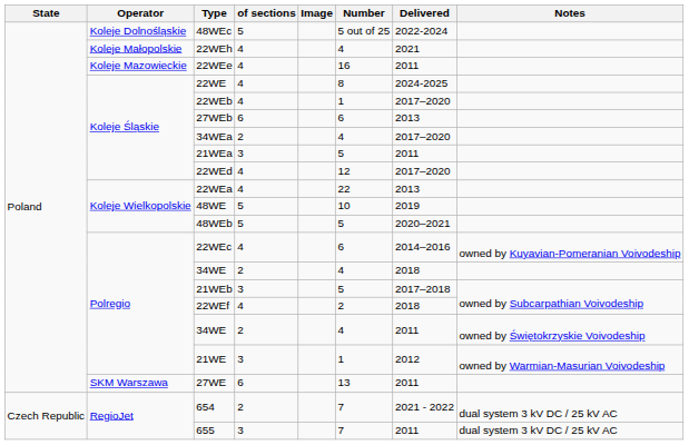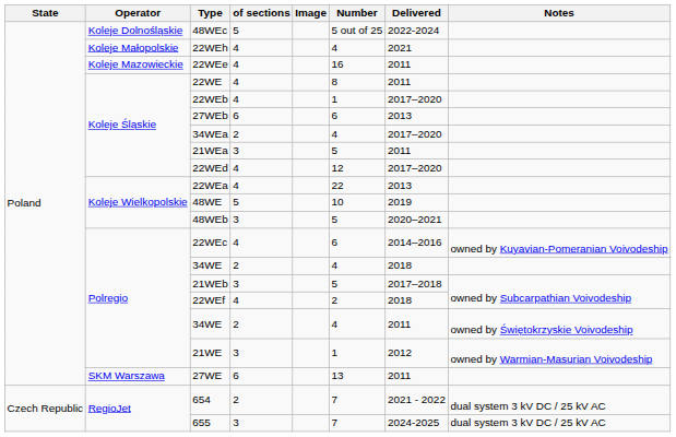22WE | Delivered: 2024-2025 -> 2011
48WEb | of sections: 5 -> 3
655 | Delivered: 2011 -> 2024-2025
